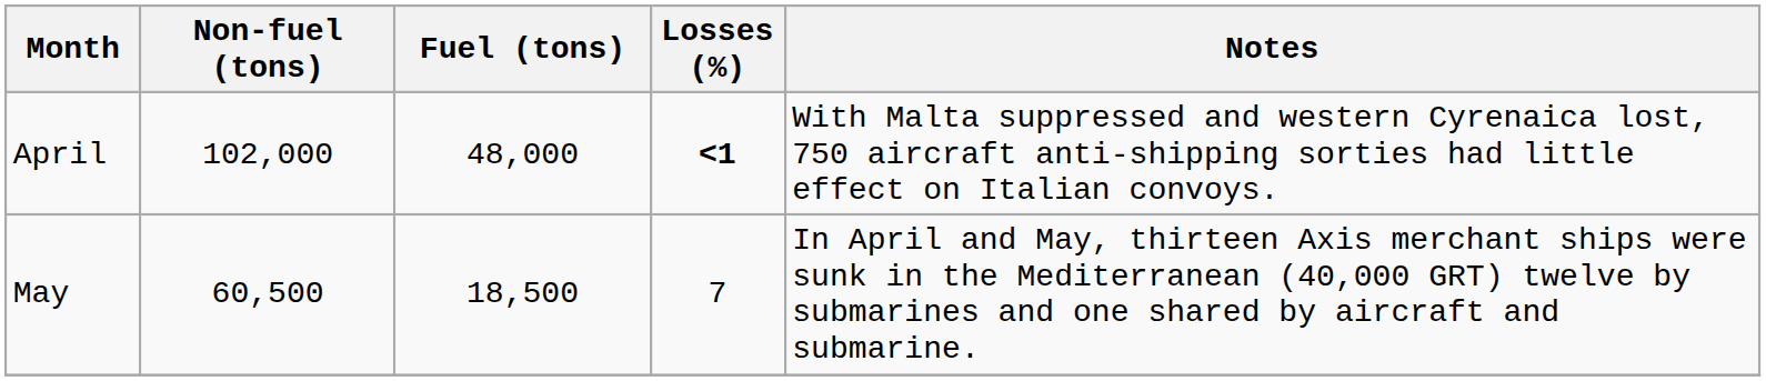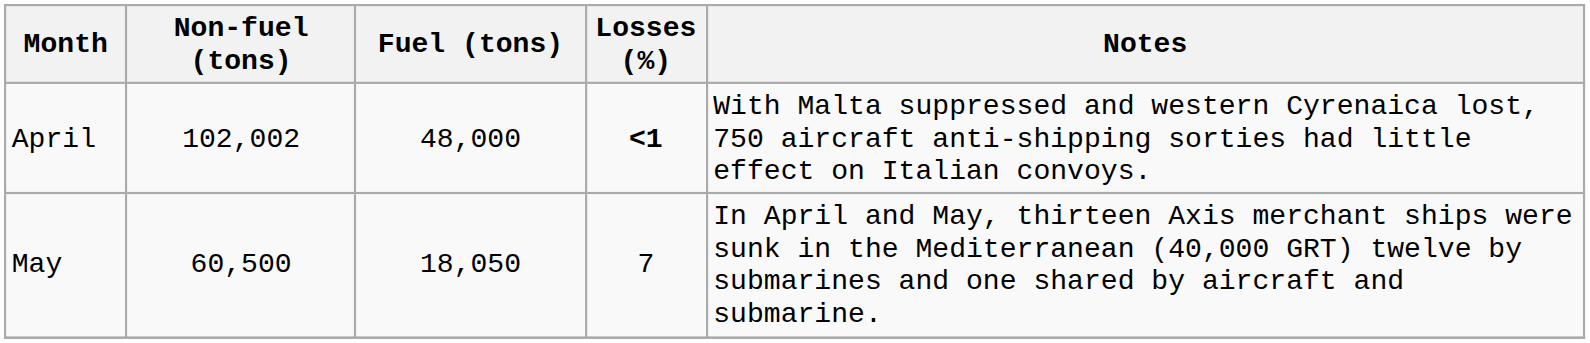April | Non-fuel (tons): 102,000 -> 102,002
May | Fuel (tons): 18,500 -> 18,050
